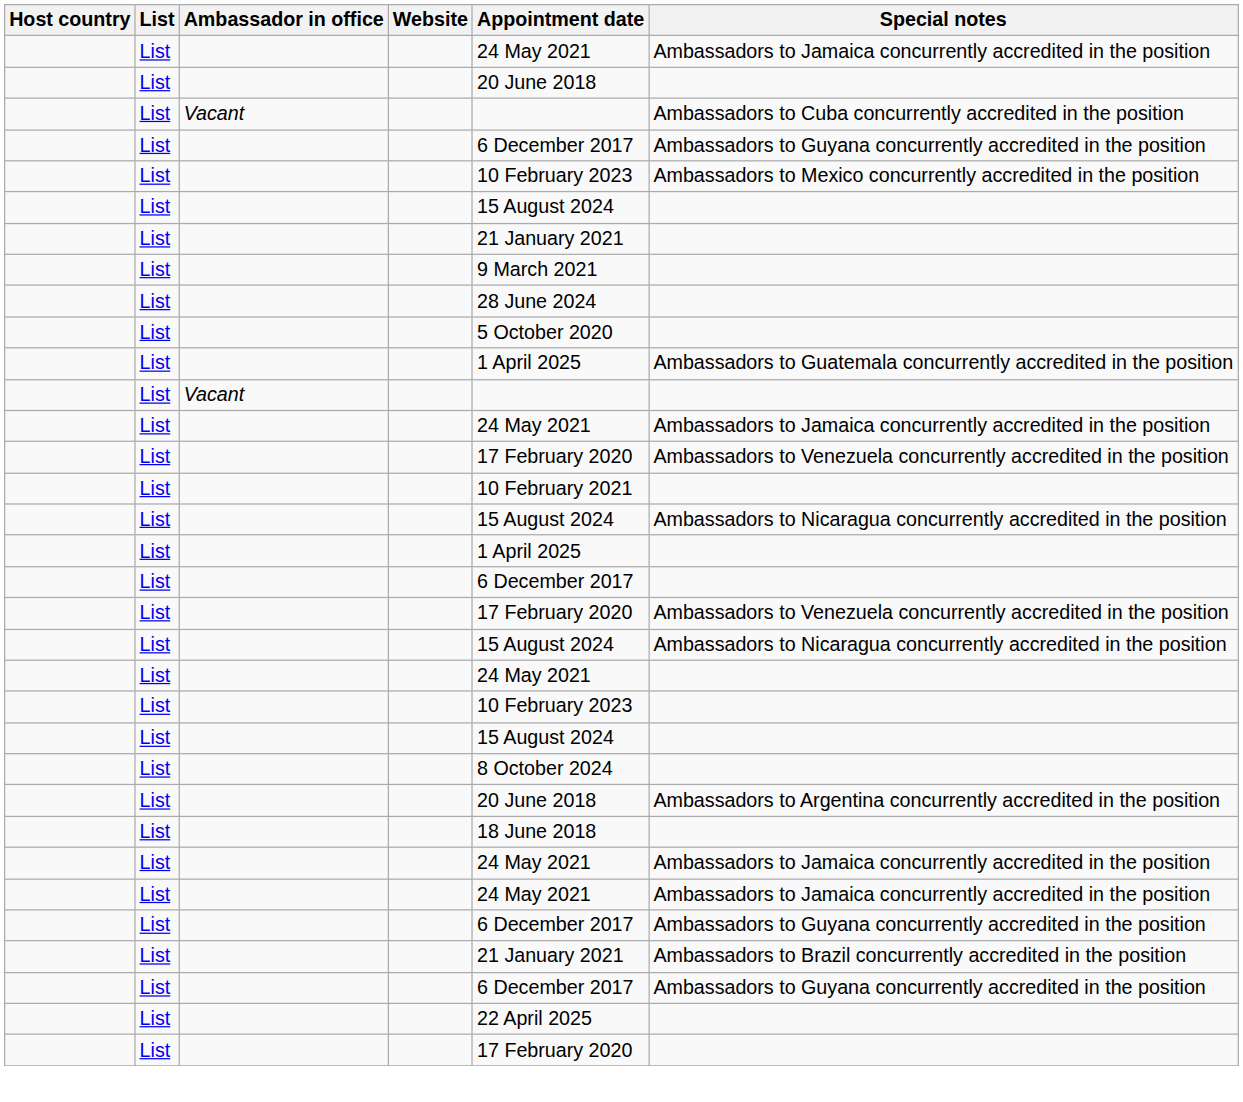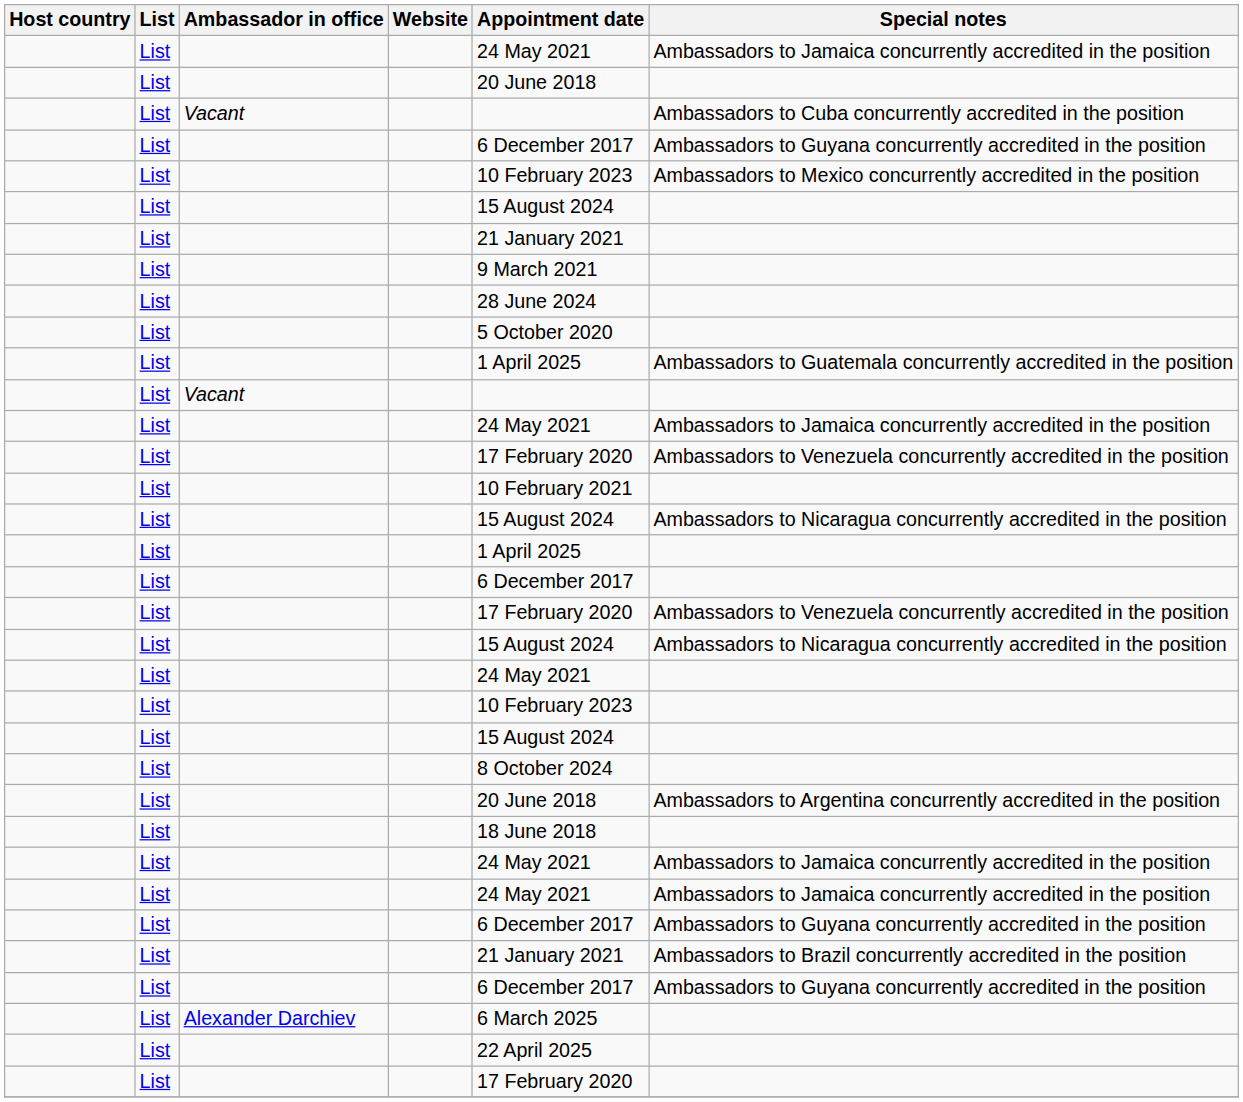+ row: List | Alexander Darchiev | 6 March 2025
